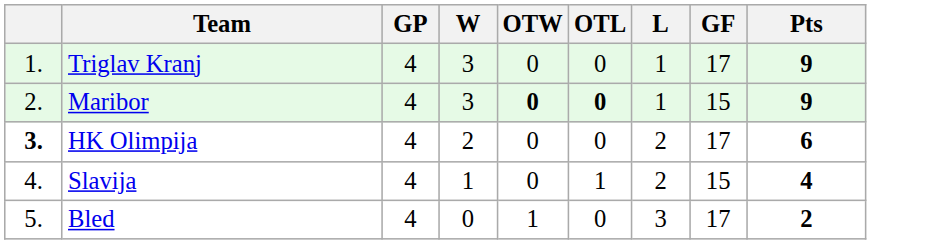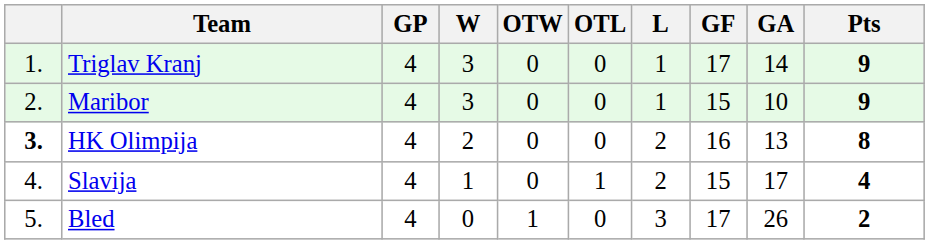+ column: GA | 14 | 10 | 13 | 17 | 26
Maribor | OTW: bold -> normal
Maribor | OTL: bold -> normal
HK Olimpija | GF: 17 -> 16
HK Olimpija | Pts: 6 -> 8
